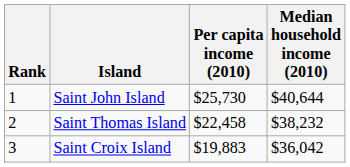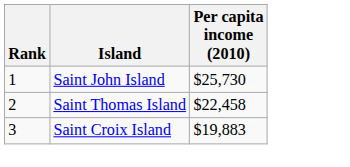- column: Median household income (2010) | $40,644 | $38,232 | $36,042
